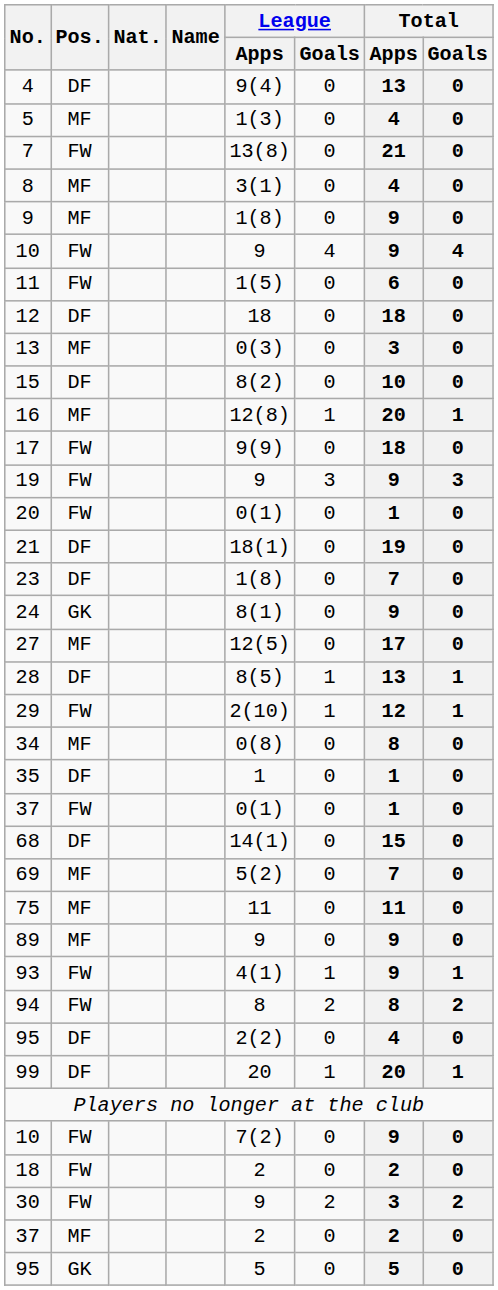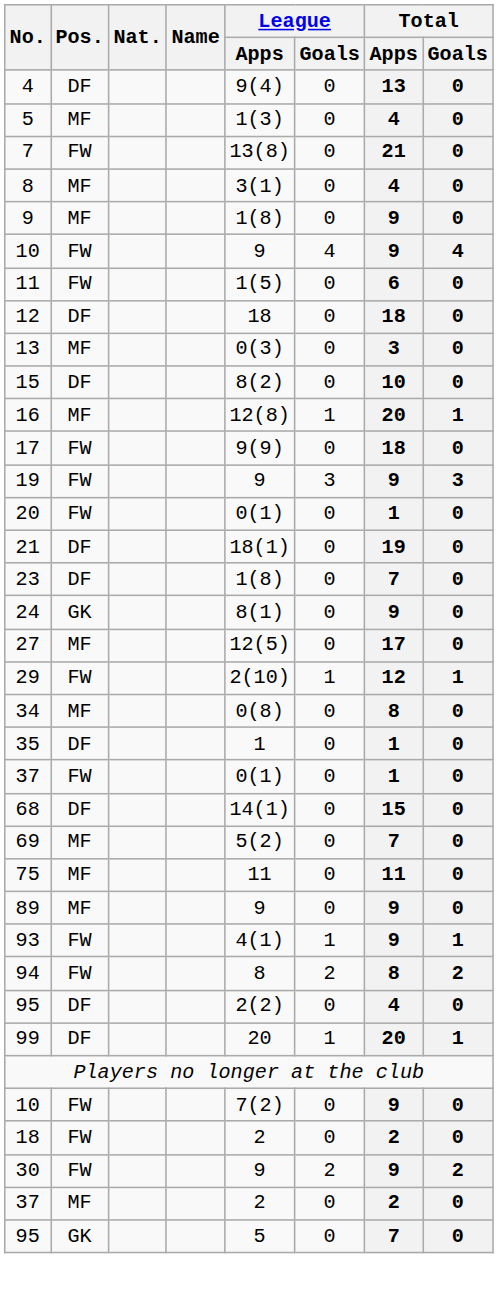- row: 28 | DF | 8(5) | 1 | 13 | 1
30 | Total / Apps: 3 -> 9
95 / GK | Total / Apps: 5 -> 7
